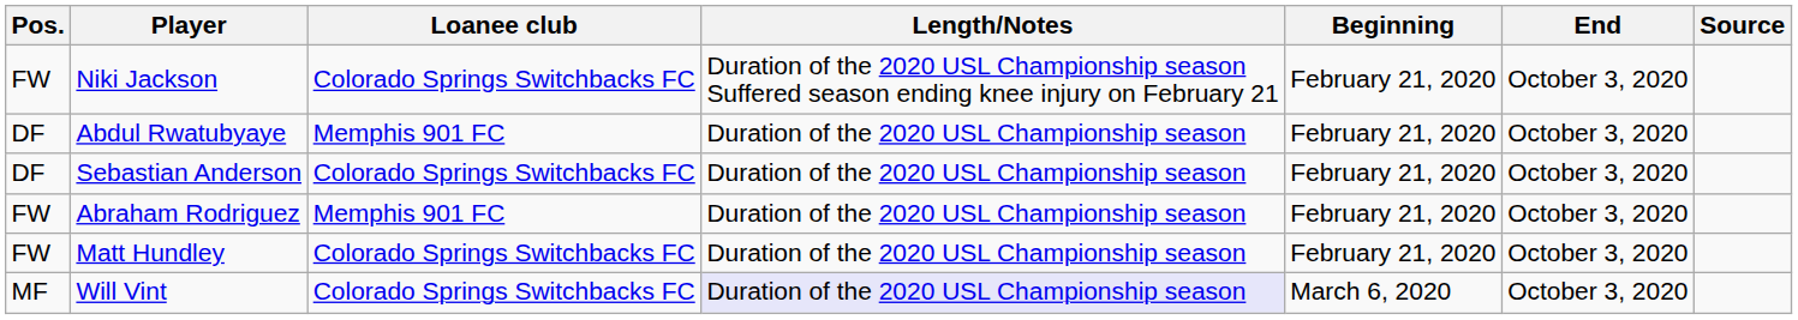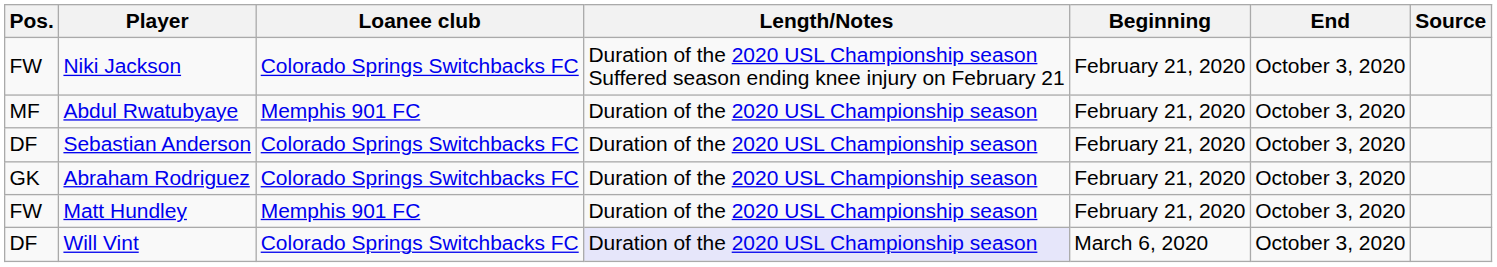Abdul Rwatubyaye | Pos.: DF -> MF
Abraham Rodriguez | Pos.: FW -> GK
Abraham Rodriguez | Loanee club: Memphis 901 FC -> Colorado Springs Switchbacks FC
Matt Hundley | Loanee club: Colorado Springs Switchbacks FC -> Memphis 901 FC
Will Vint | Pos.: MF -> DF
